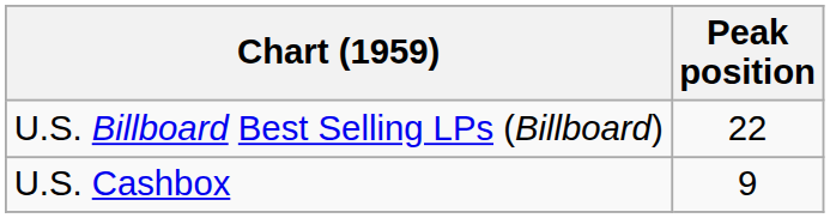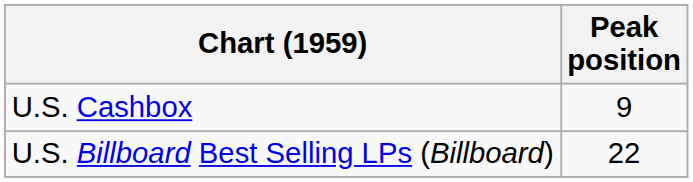rows swapped: U.S. Billboard Best Selling LPs (Billboard) <-> U.S. Cashbox
